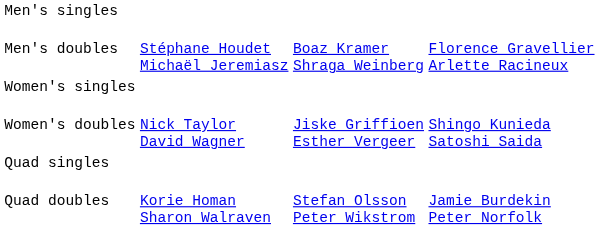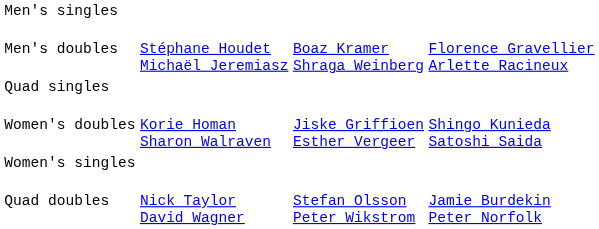rows swapped: Women's singles <-> Quad singles
Women's doubles | column 2: Nick Taylor David Wagner -> Korie Homan Sharon Walraven
Quad doubles | column 2: Korie Homan Sharon Walraven -> Nick Taylor David Wagner
